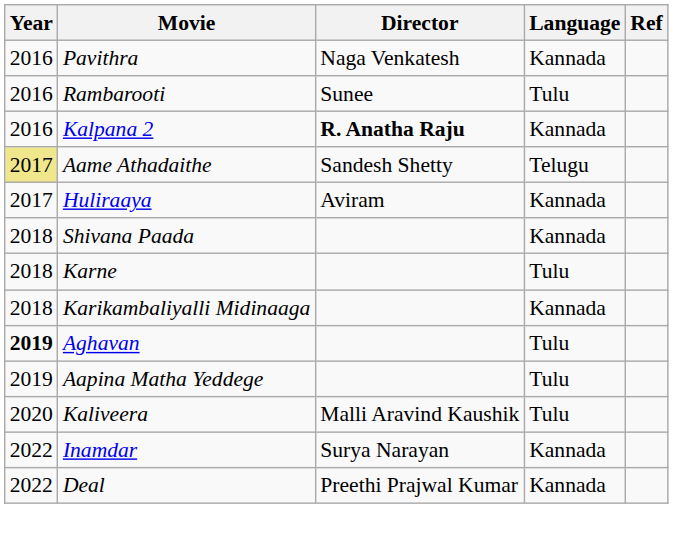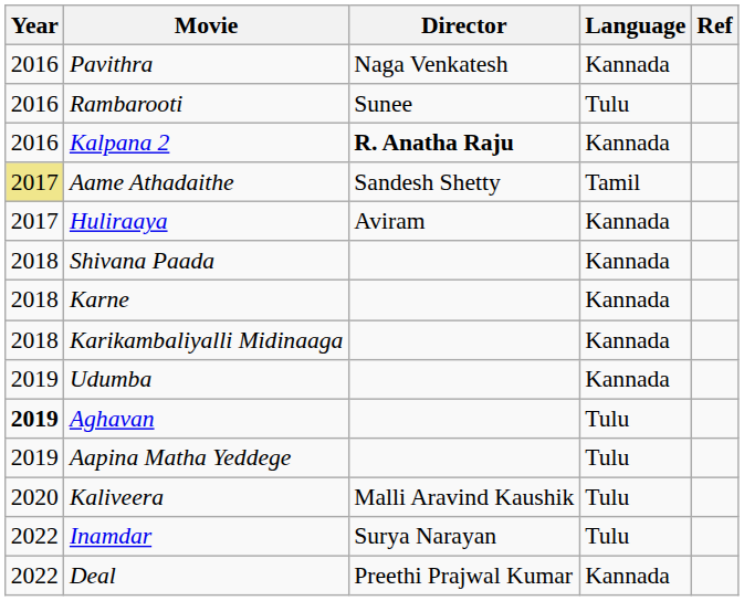Aame Athadaithe | Language: Telugu -> Tamil
Karne | Language: Tulu -> Kannada
+ row: 2019 | Udumba | Kannada
Inamdar | Language: Kannada -> Tulu
